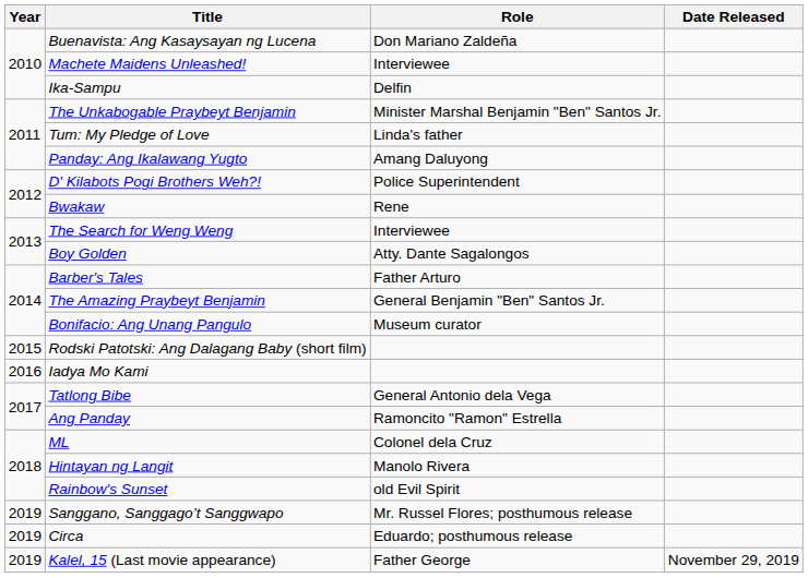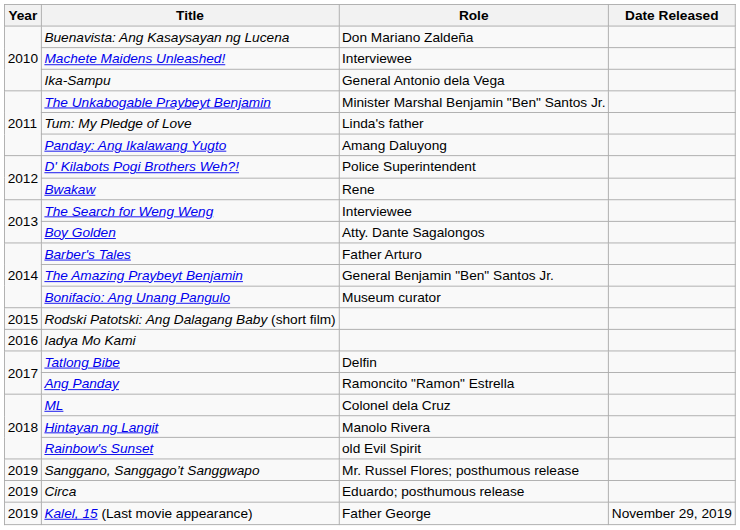Ika-Sampu | Role: Delfin -> General Antonio dela Vega
Tatlong Bibe | Role: General Antonio dela Vega -> Delfin
